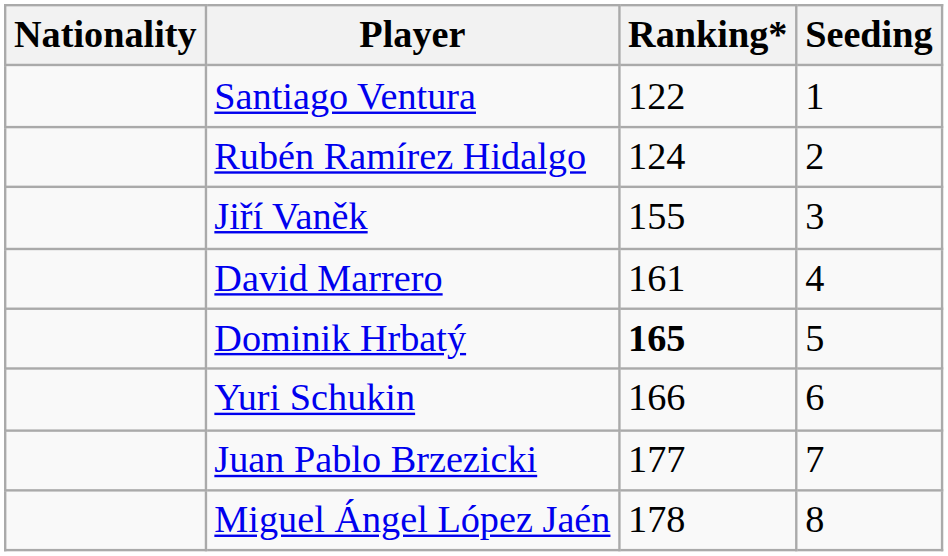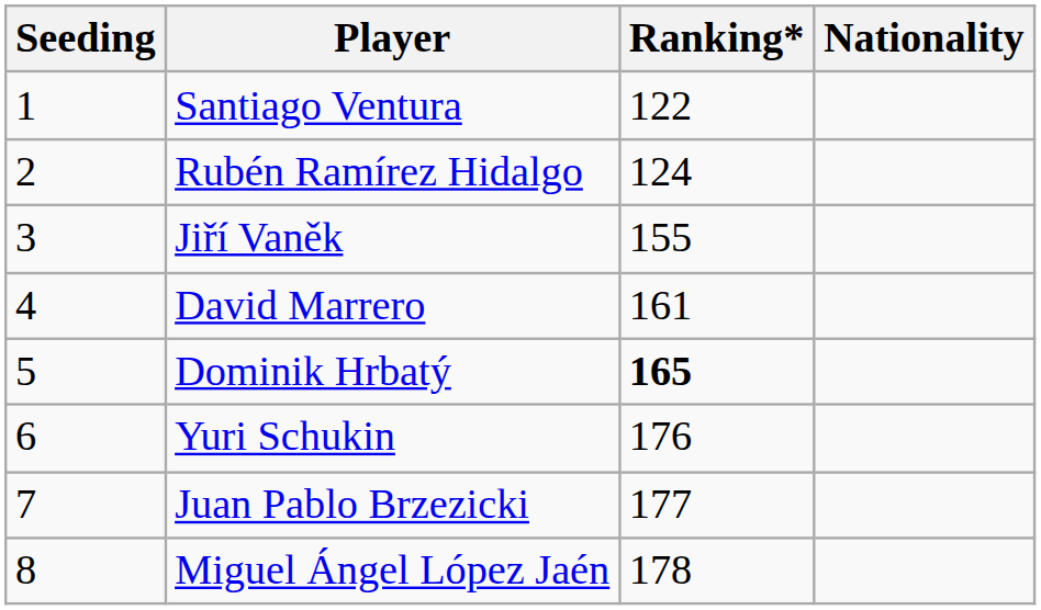columns swapped: Nationality <-> Seeding
Yuri Schukin | Ranking*: 166 -> 176
